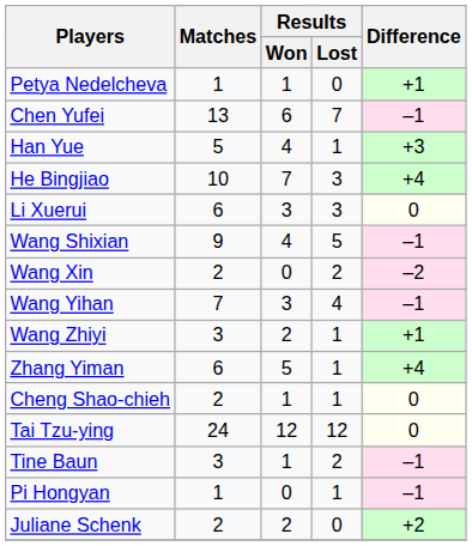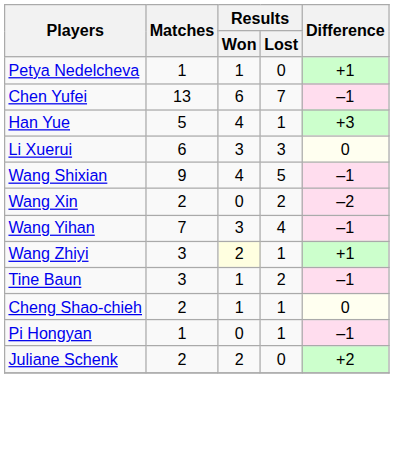- row: He Bingjiao | 10 | 7 | 3 | +4
Wang Zhiyi | Results / Won: no background -> lightyellow background
- row: Zhang Yiman | 6 | 5 | 1 | +4
rows swapped: Cheng Shao-chieh <-> Tine Baun
- row: Tai Tzu-ying | 24 | 12 | 12 | 0
